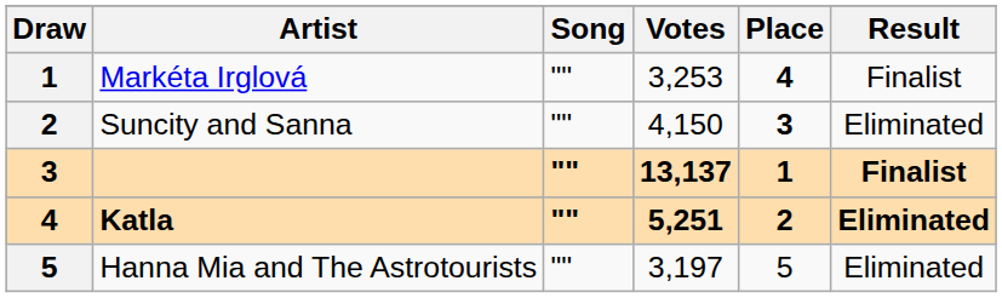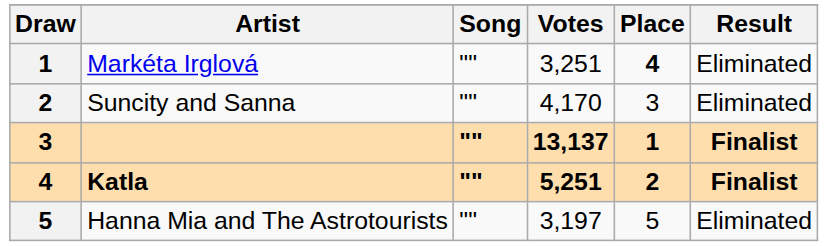Markéta Irglová | Votes: 3,253 -> 3,251
Markéta Irglová | Result: Finalist -> Eliminated
Suncity and Sanna | Votes: 4,150 -> 4,170
Suncity and Sanna | Place: bold -> normal
Katla | Result: Eliminated -> Finalist
